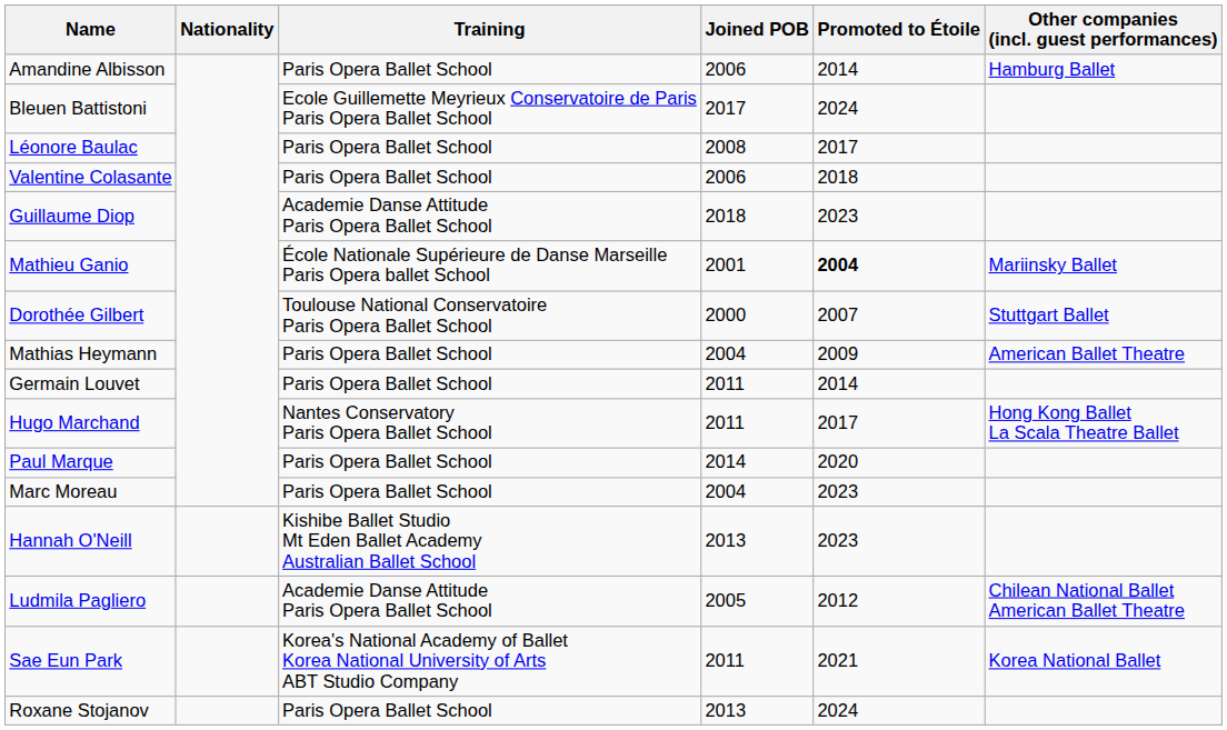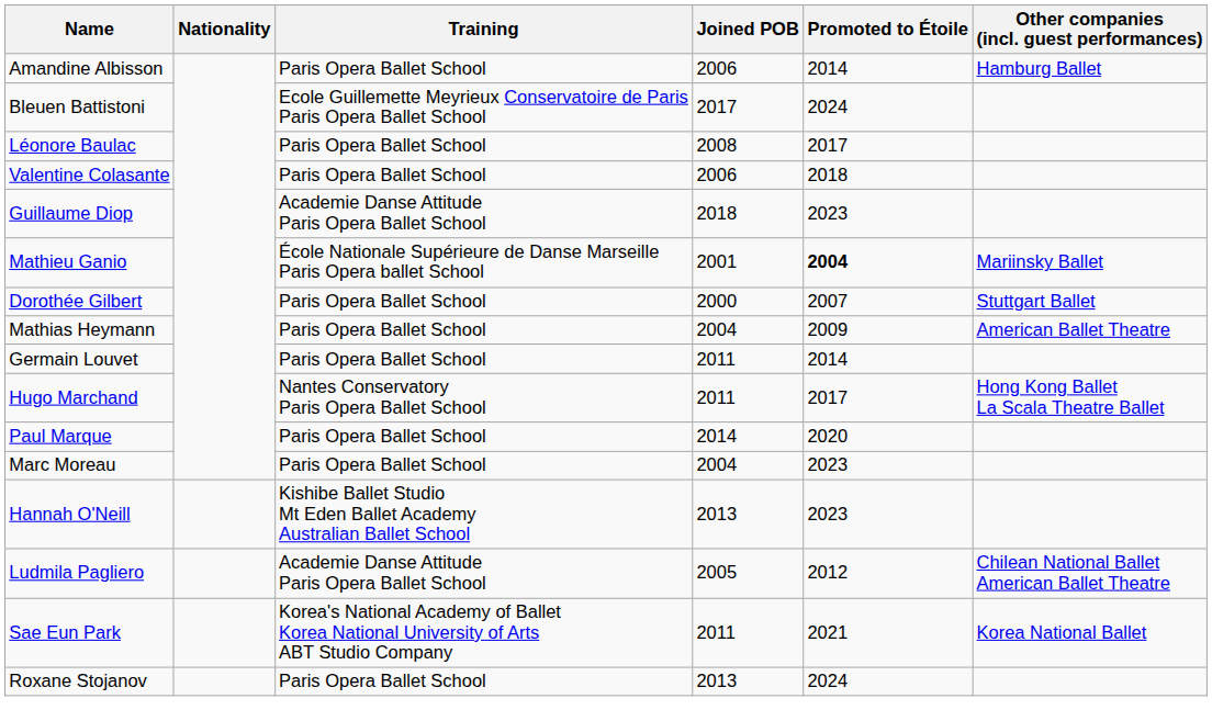Dorothée Gilbert | Training: Toulouse National Conservatoire Paris Opera Ballet School -> Paris Opera Ballet School
